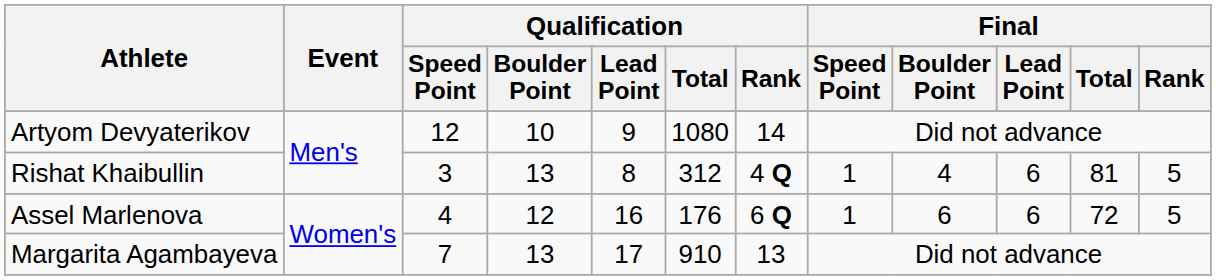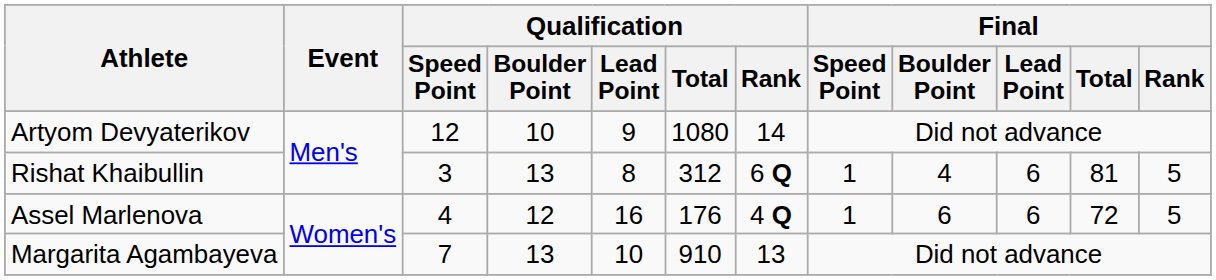Rishat Khaibullin | Qualification / Rank: 4 Q -> 6 Q
Assel Marlenova | Qualification / Rank: 6 Q -> 4 Q
Margarita Agambayeva | Qualification / Lead Point: 17 -> 10
